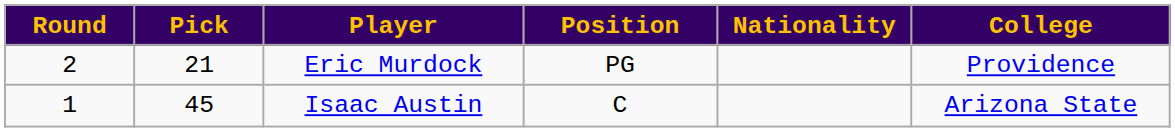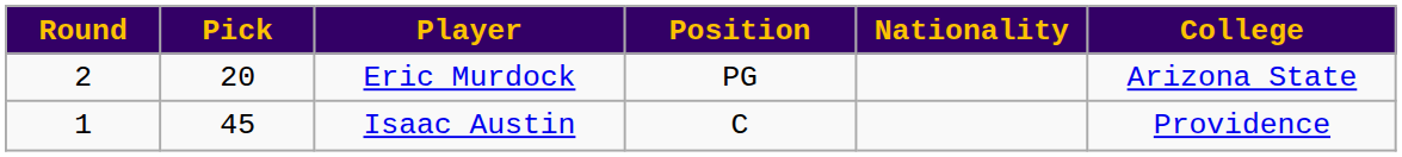Eric Murdock | Pick: 21 -> 20
Eric Murdock | College: Providence -> Arizona State
Isaac Austin | College: Arizona State -> Providence
